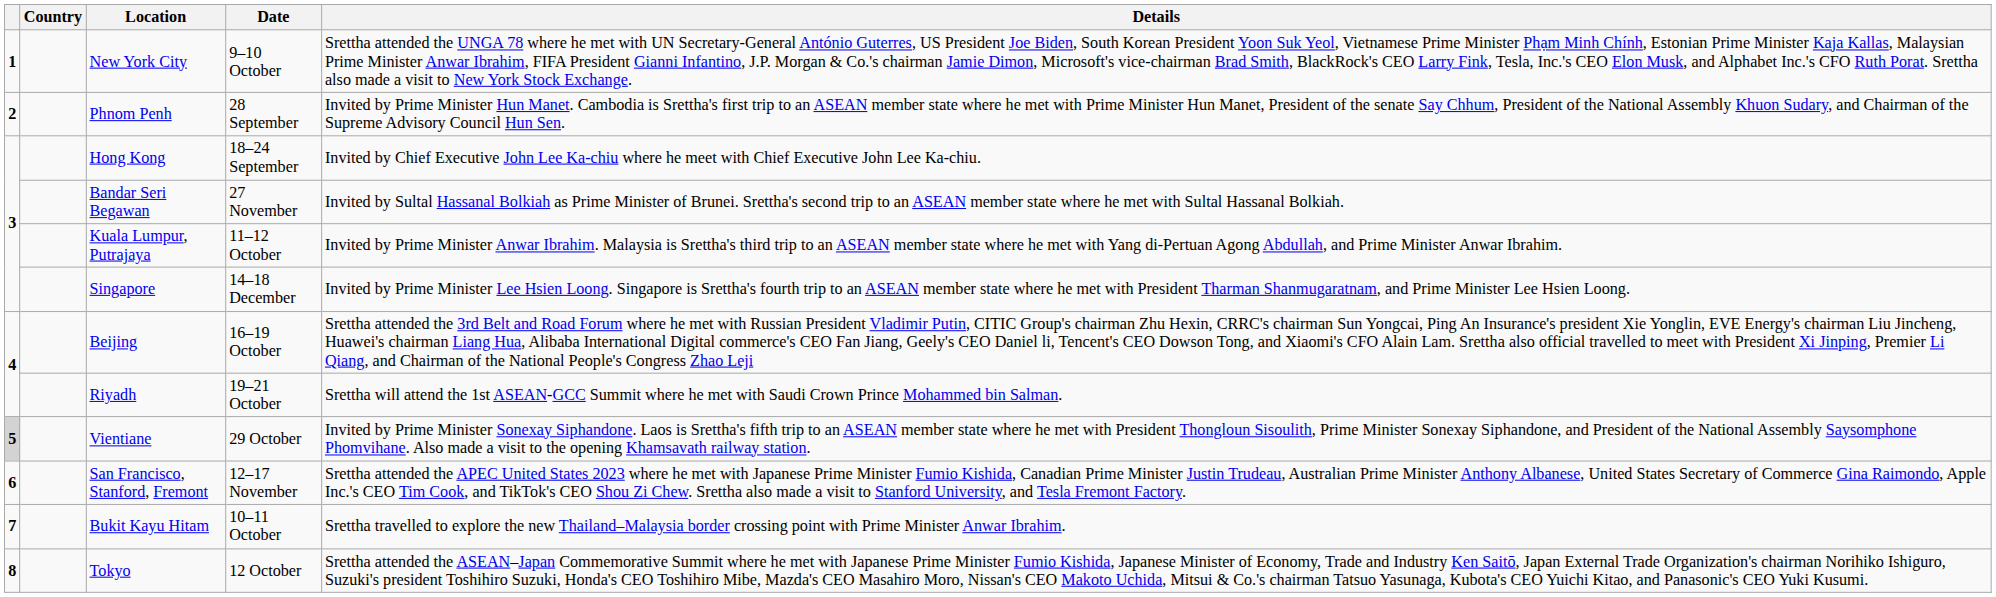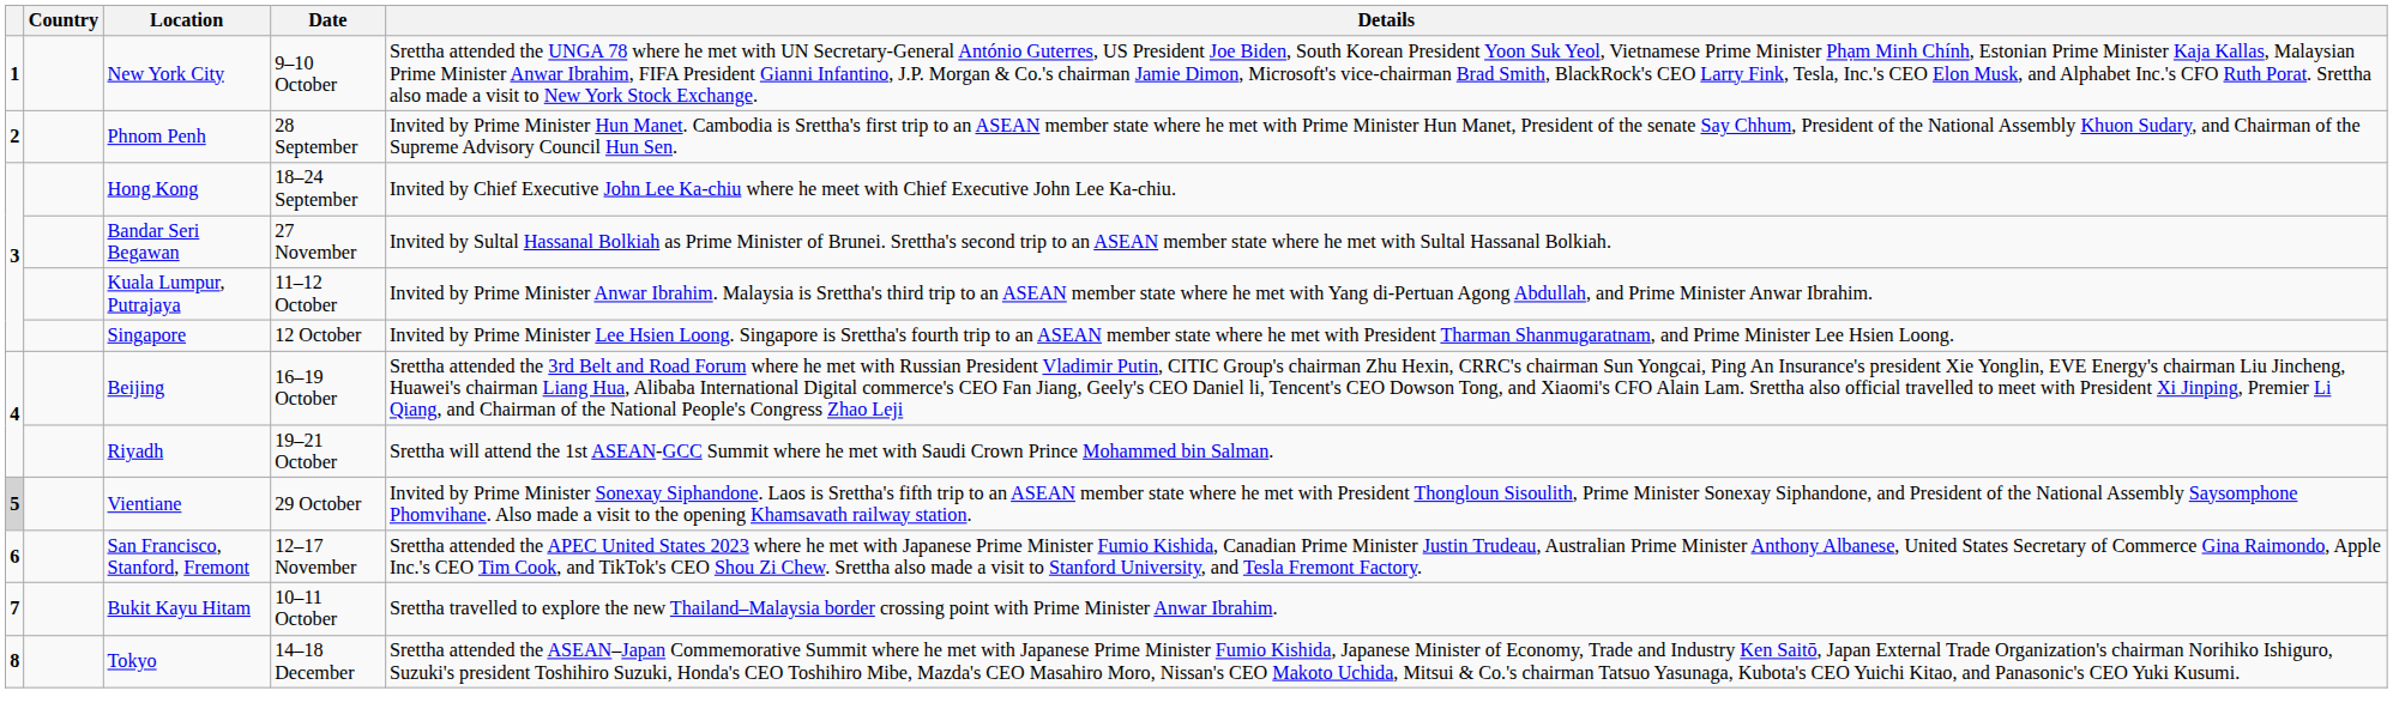Singapore | Date: 14–18 December -> 12 October
Tokyo | Date: 12 October -> 14–18 December
